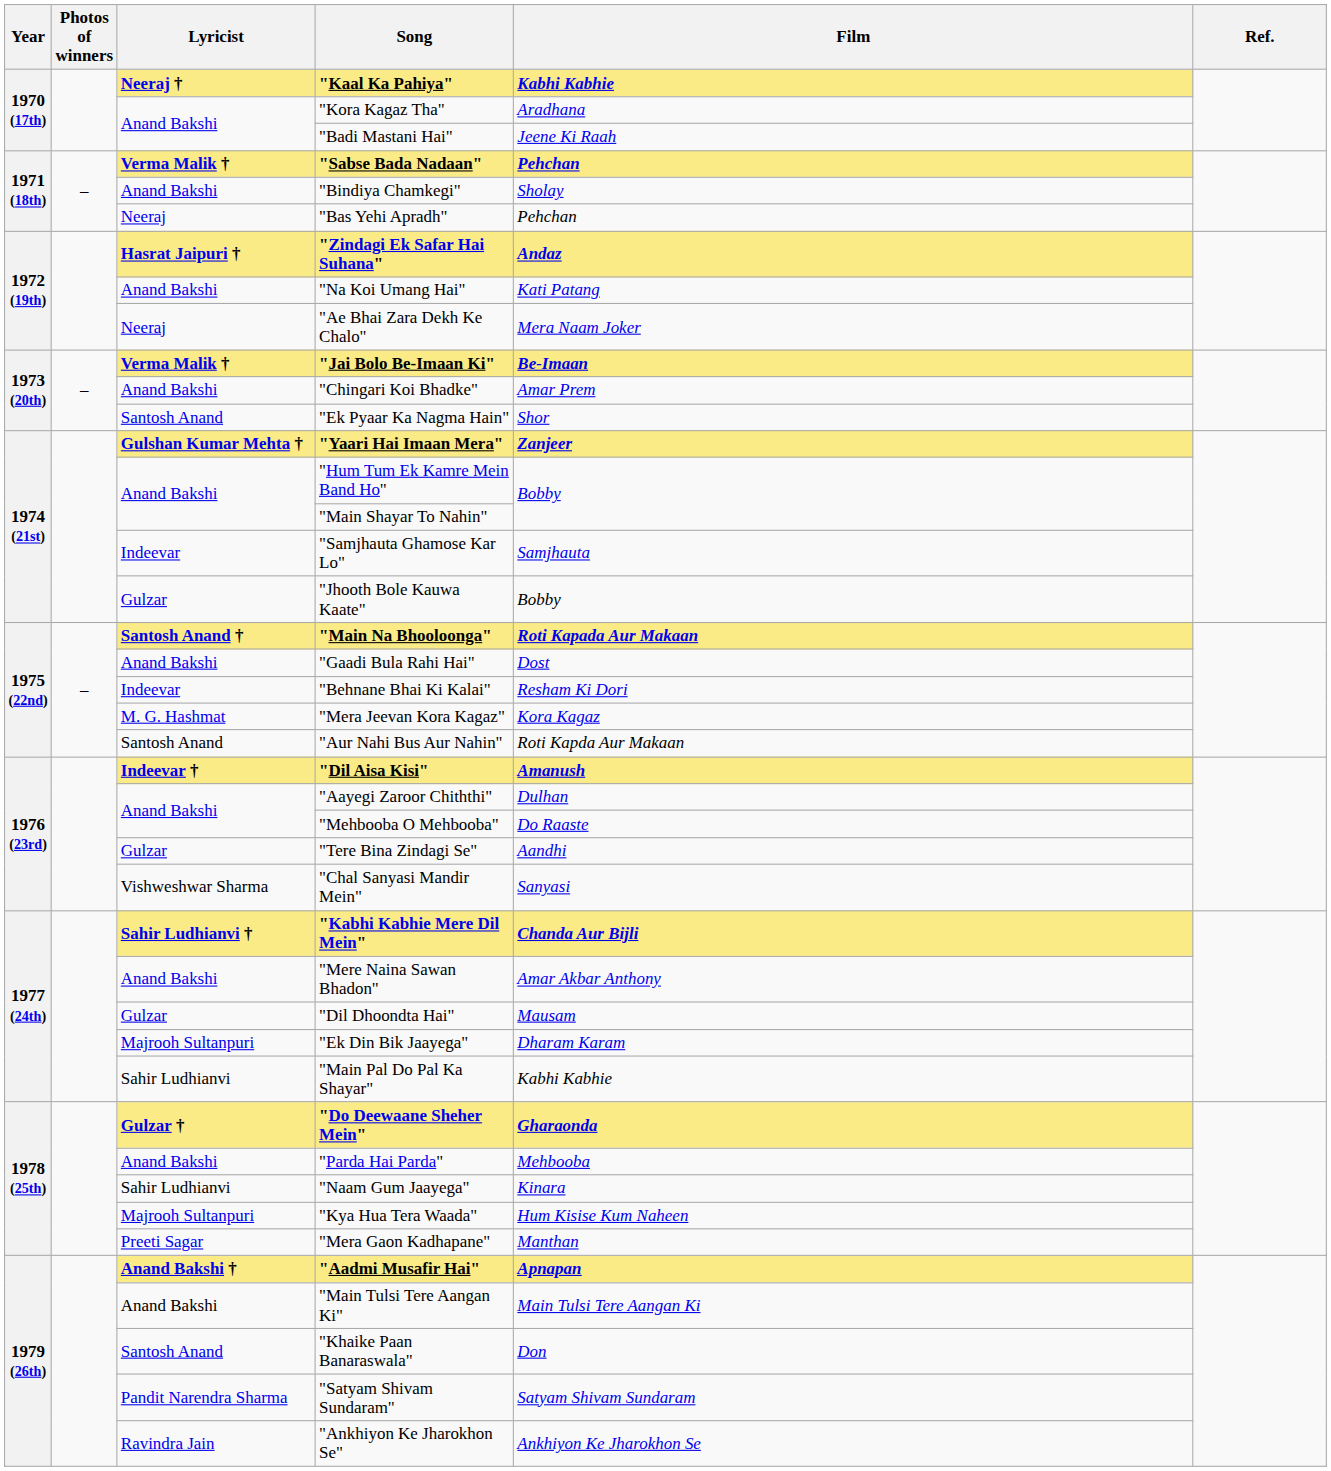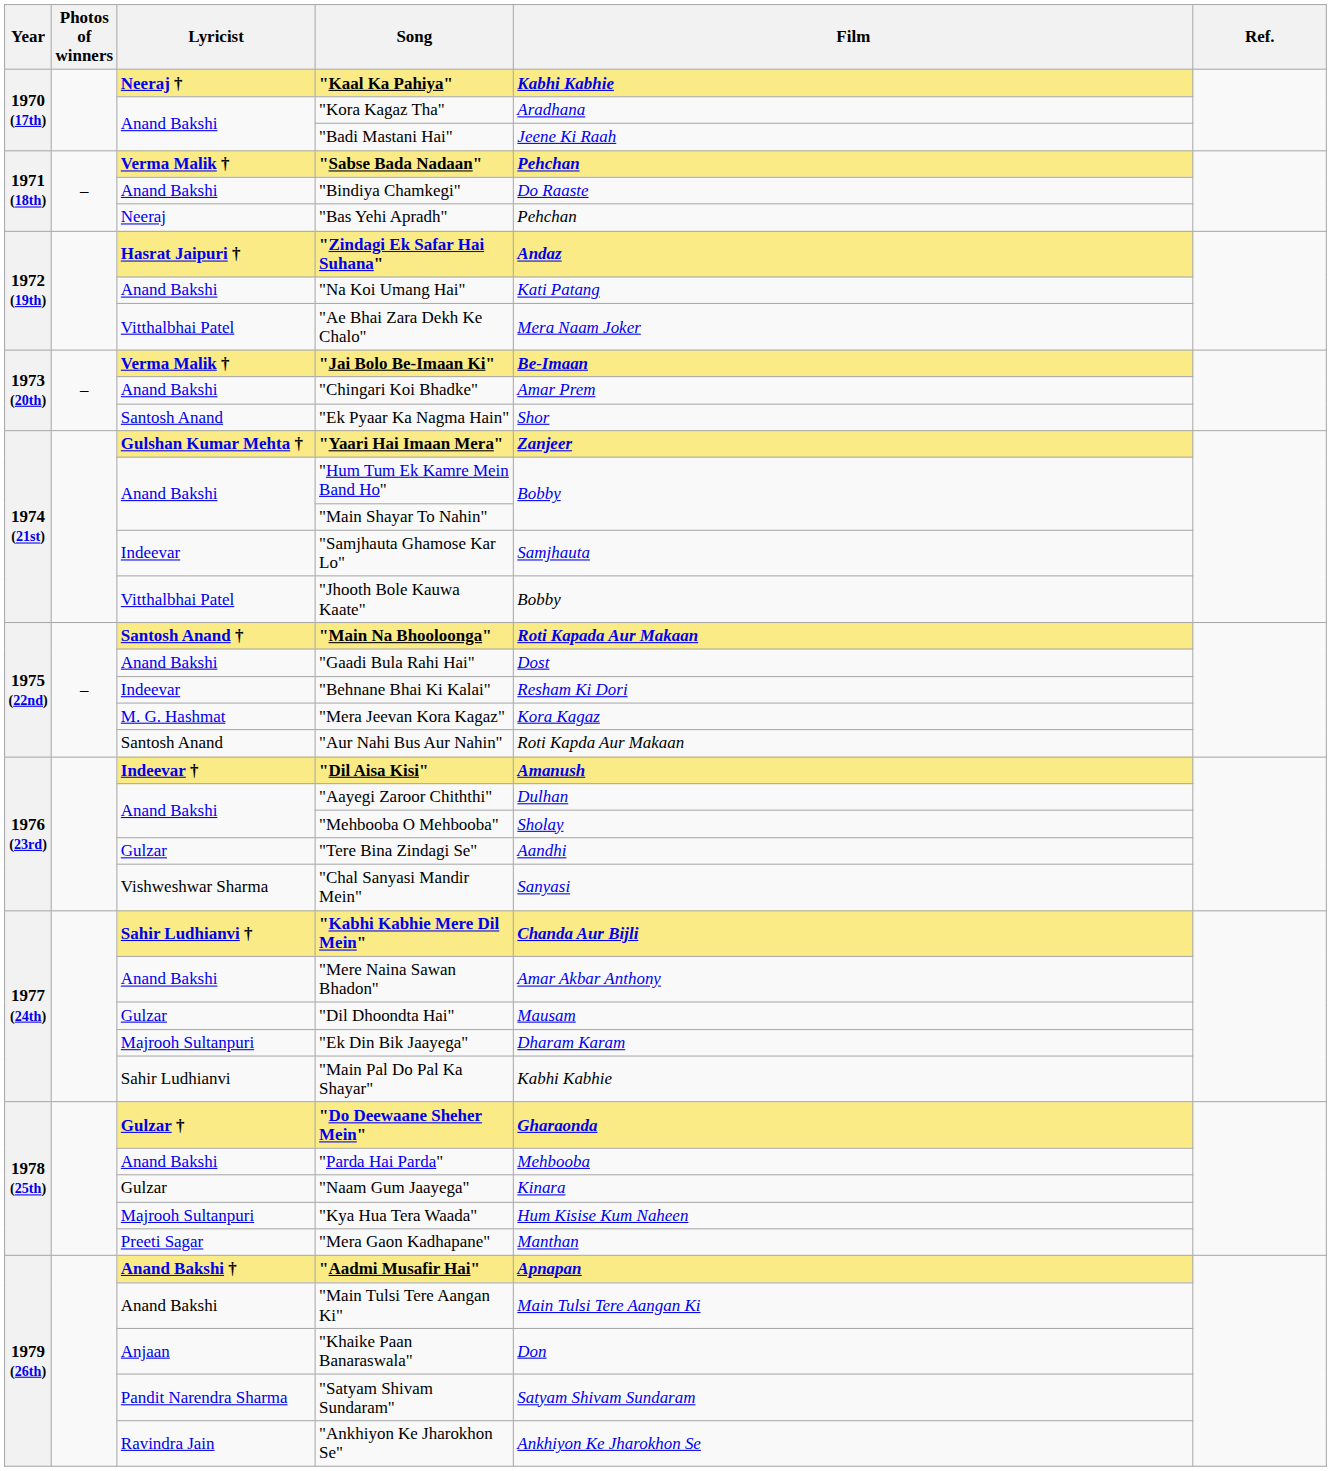"Bindiya Chamkegi" | Film: Sholay -> Do Raaste
"Ae Bhai Zara Dekh Ke Chalo" | Lyricist: Neeraj -> Vitthalbhai Patel
"Jhooth Bole Kauwa Kaate" | Lyricist: Gulzar -> Vitthalbhai Patel
"Mehbooba O Mehbooba" | Film: Do Raaste -> Sholay
"Naam Gum Jaayega" | Lyricist: Sahir Ludhianvi -> Gulzar
"Khaike Paan Banaraswala" | Lyricist: Santosh Anand -> Anjaan
